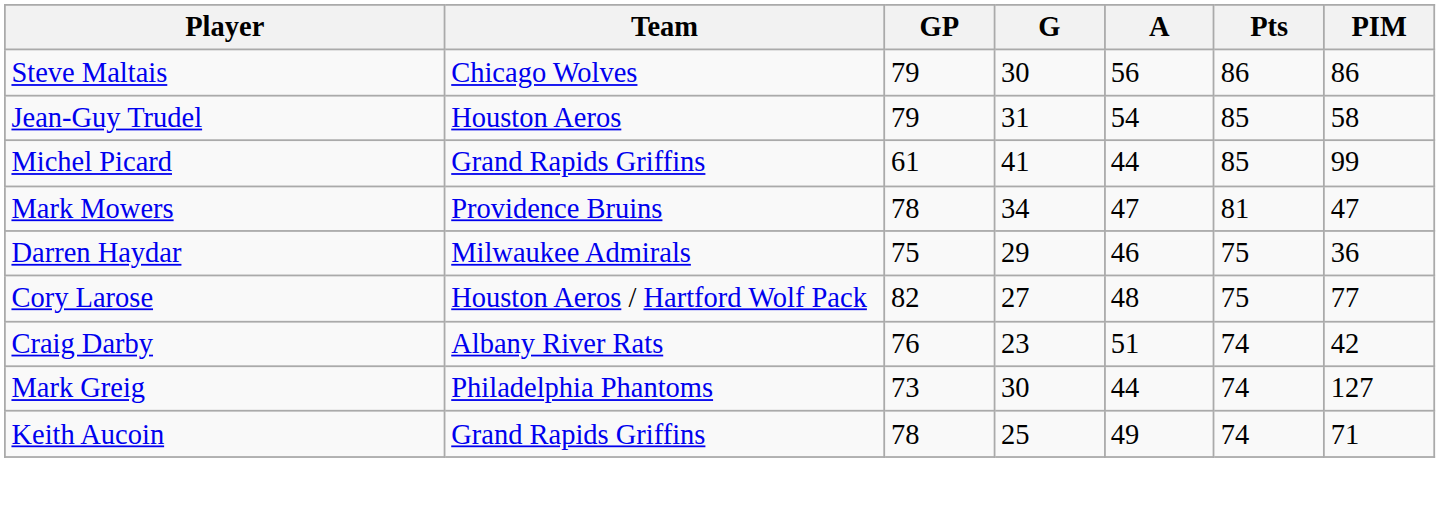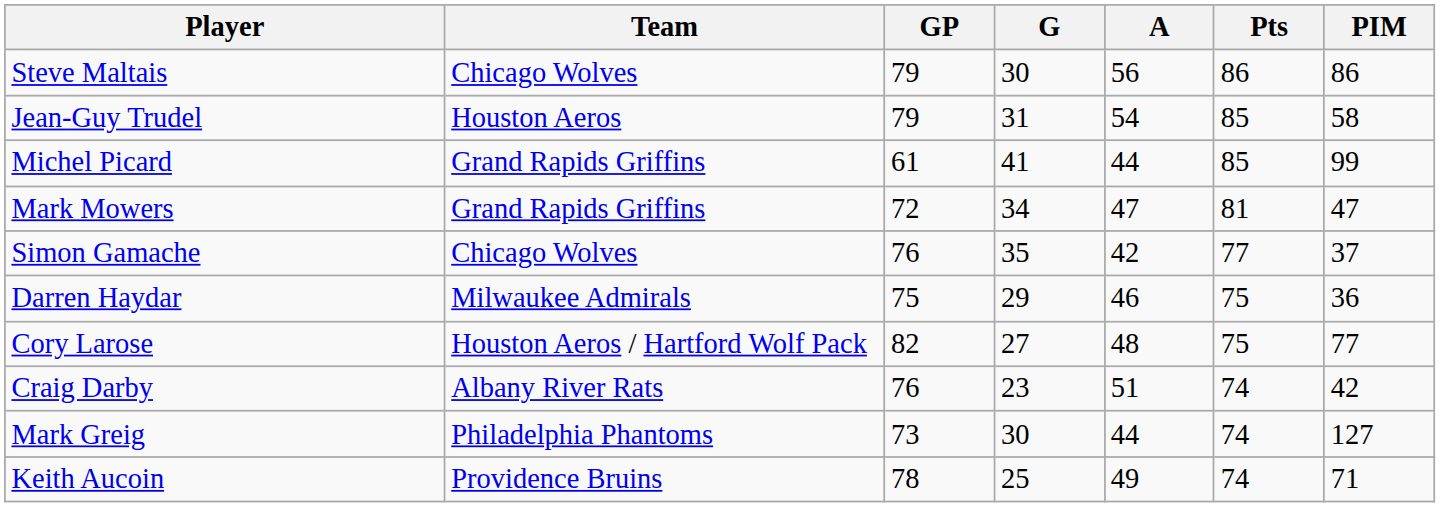Mark Mowers | Team: Providence Bruins -> Grand Rapids Griffins
Mark Mowers | GP: 78 -> 72
+ row: Simon Gamache | Chicago Wolves | 76 | 35 | 42 | 77 | 37
Keith Aucoin | Team: Grand Rapids Griffins -> Providence Bruins
